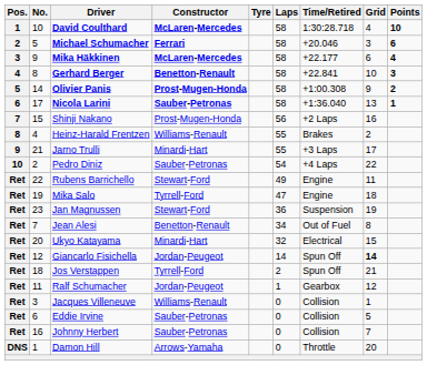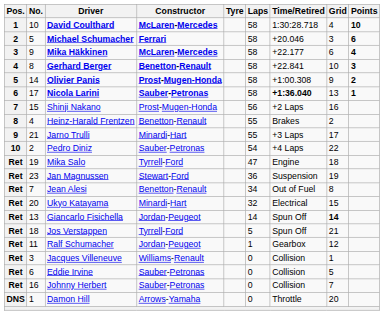Nicola Larini | Time/Retired: normal -> bold
Heinz-Harald Frentzen | Constructor: Williams-Renault -> Benetton-Renault
- row: Ret | 22 | Rubens Barrichello | Stewart-Ford | 49 | Engine | 11
Giancarlo Fisichella | No.: 12 -> 13
Jos Verstappen | Laps: 2 -> 5
